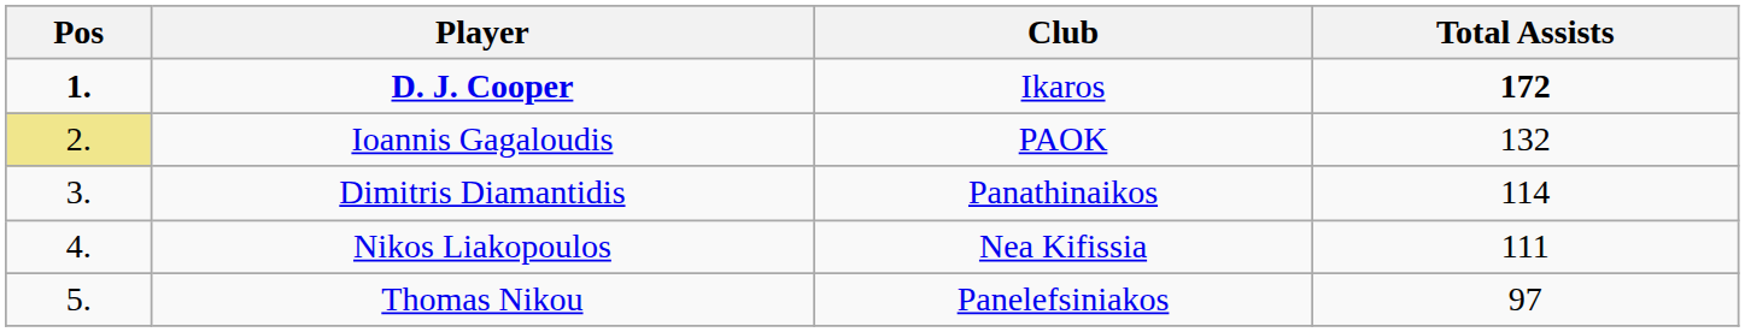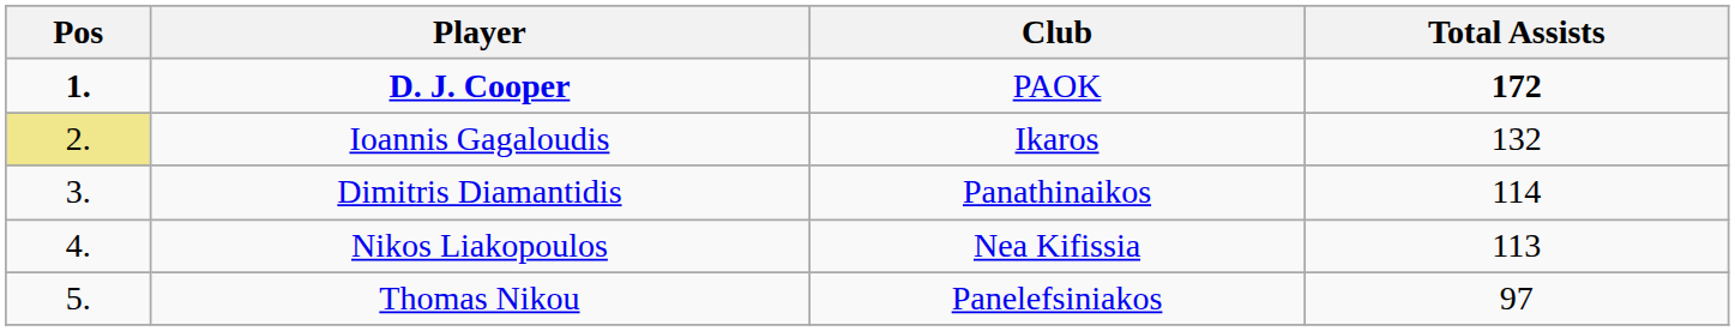D. J. Cooper | Club: Ikaros -> PAOK
Ioannis Gagaloudis | Club: PAOK -> Ikaros
Nikos Liakopoulos | Total Assists: 111 -> 113
